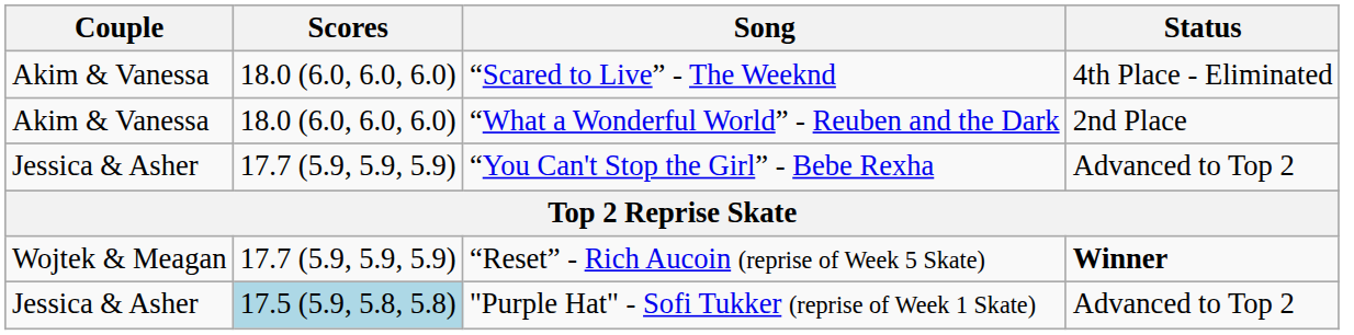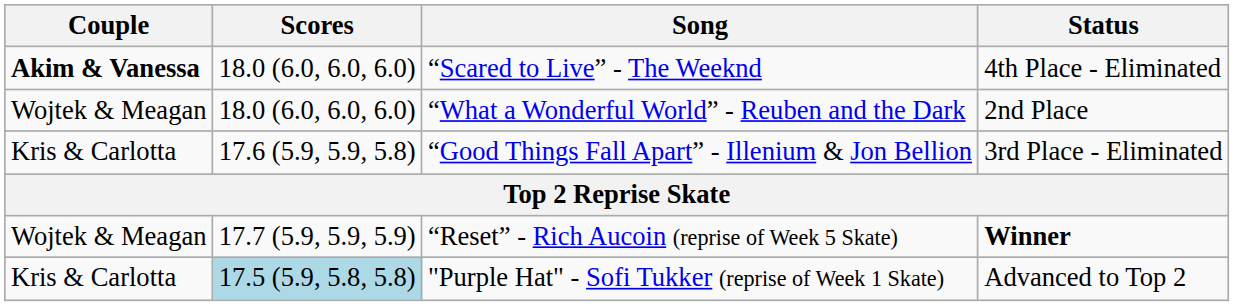“Scared to Live” - The Weeknd | Couple: normal -> bold
“What a Wonderful World” - Reuben and the Dark | Couple: Akim & Vanessa -> Wojtek & Meagan
+ row: Kris & Carlotta | 17.6 (5.9, 5.9, 5.8) | “Good Things Fall Apart” - Illenium & Jon Bellion | 3rd Place - Eliminated
- row: Jessica & Asher | 17.7 (5.9, 5.9, 5.9) | “You Can't Stop the Girl” - Bebe Rexha | Advanced to Top 2
"Purple Hat" - Sofi Tukker (reprise of Week 1 Skate) | Couple: Jessica & Asher -> Kris & Carlotta
